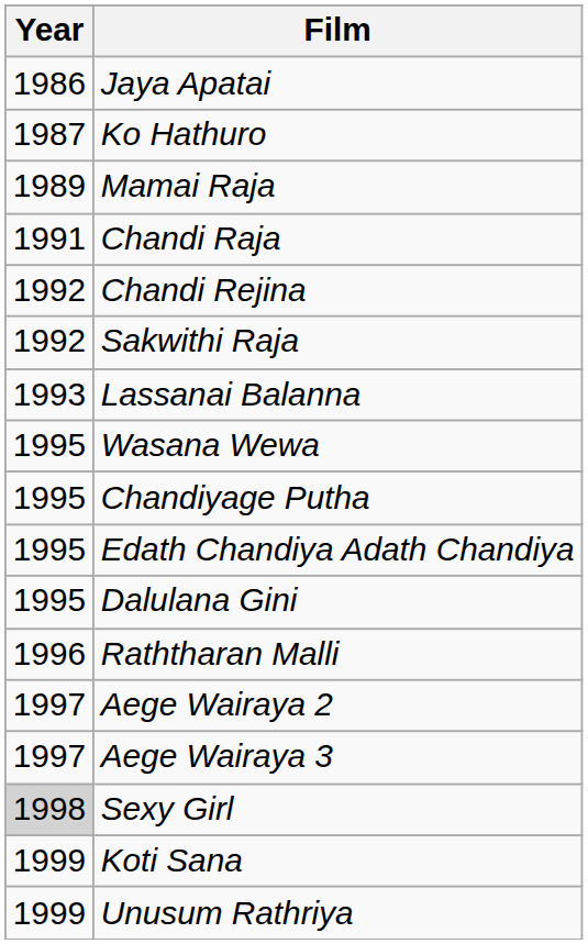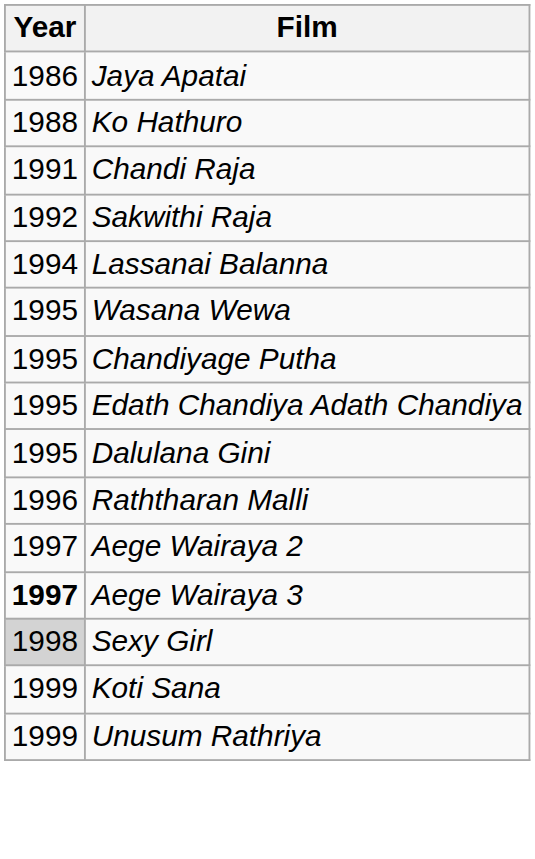Ko Hathuro | Year: 1987 -> 1988
- row: 1989 | Mamai Raja
- row: 1992 | Chandi Rejina
Lassanai Balanna | Year: 1993 -> 1994
Aege Wairaya 3 | Year: normal -> bold
